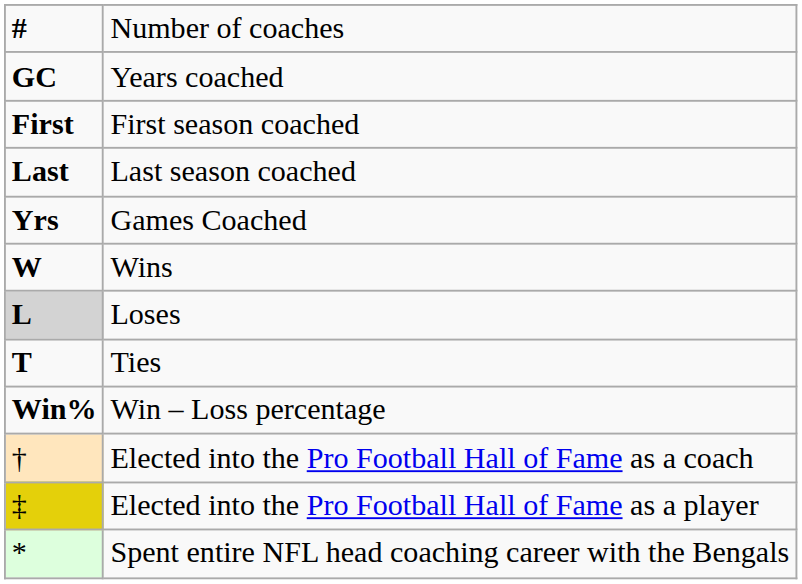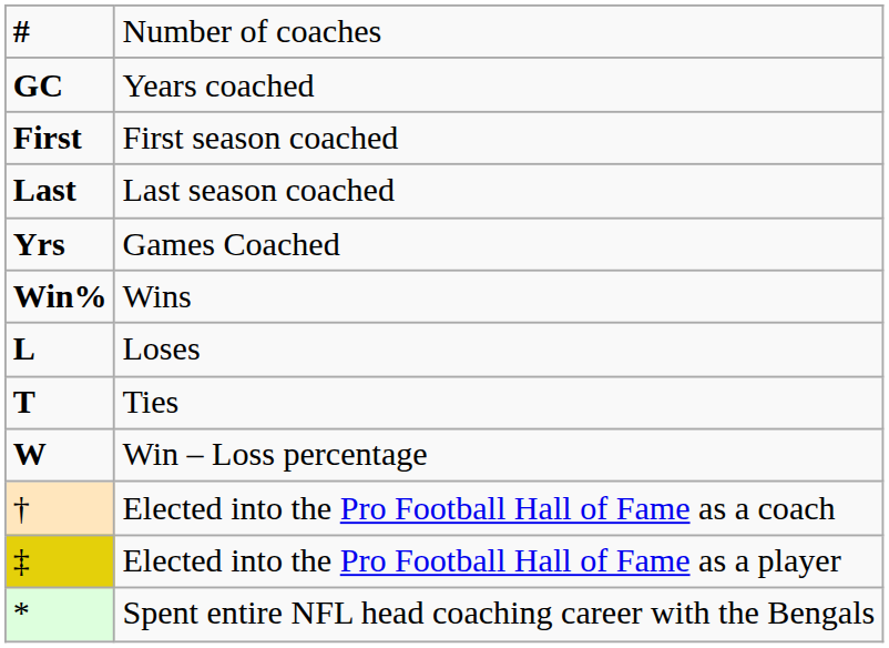Wins | column 1: W -> Win%
Loses | column 1: lightgrey background -> no background
Win – Loss percentage | column 1: Win% -> W
